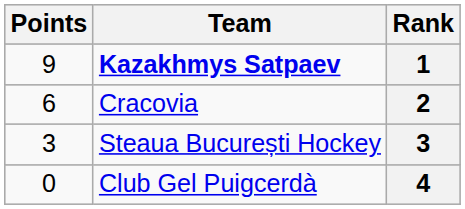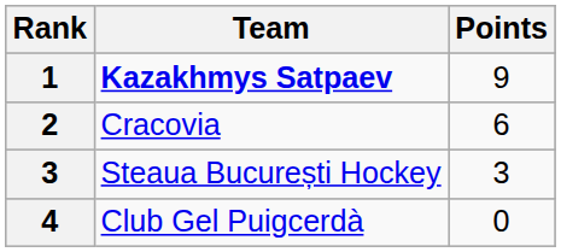columns swapped: Rank <-> Points
